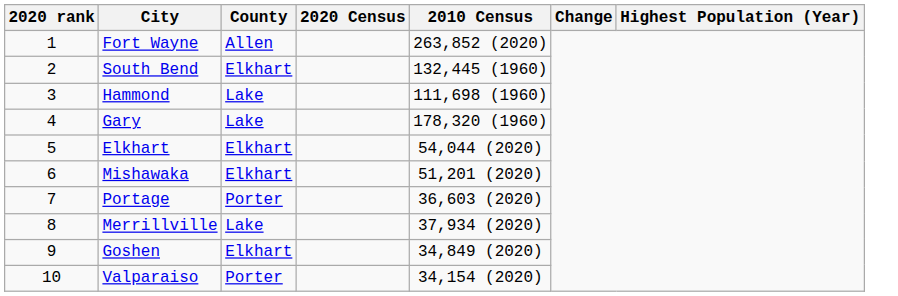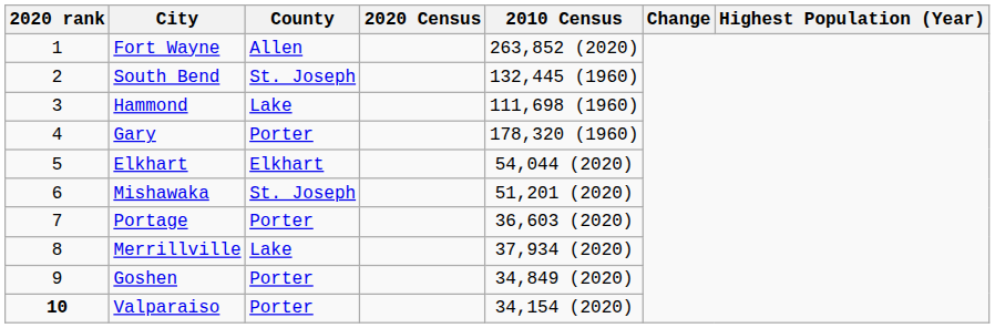South Bend | County: Elkhart -> St. Joseph
Gary | County: Lake -> Porter
Mishawaka | County: Elkhart -> St. Joseph
Goshen | County: Elkhart -> Porter
Valparaiso | 2020 rank: normal -> bold
